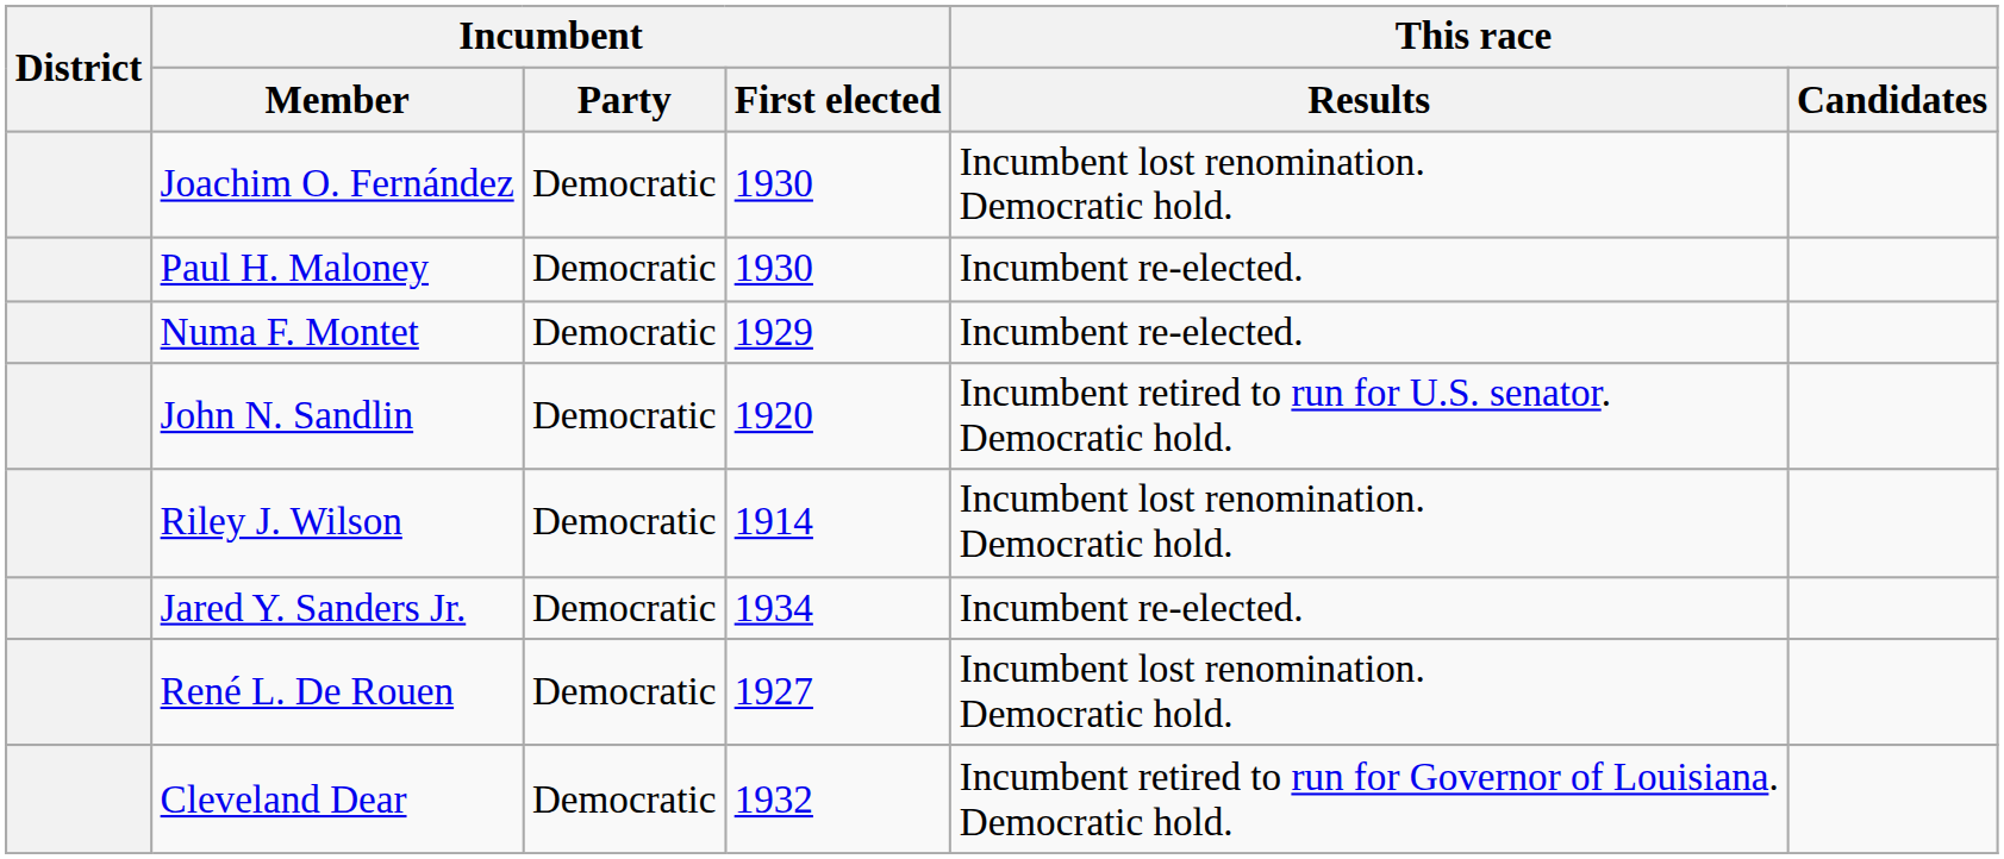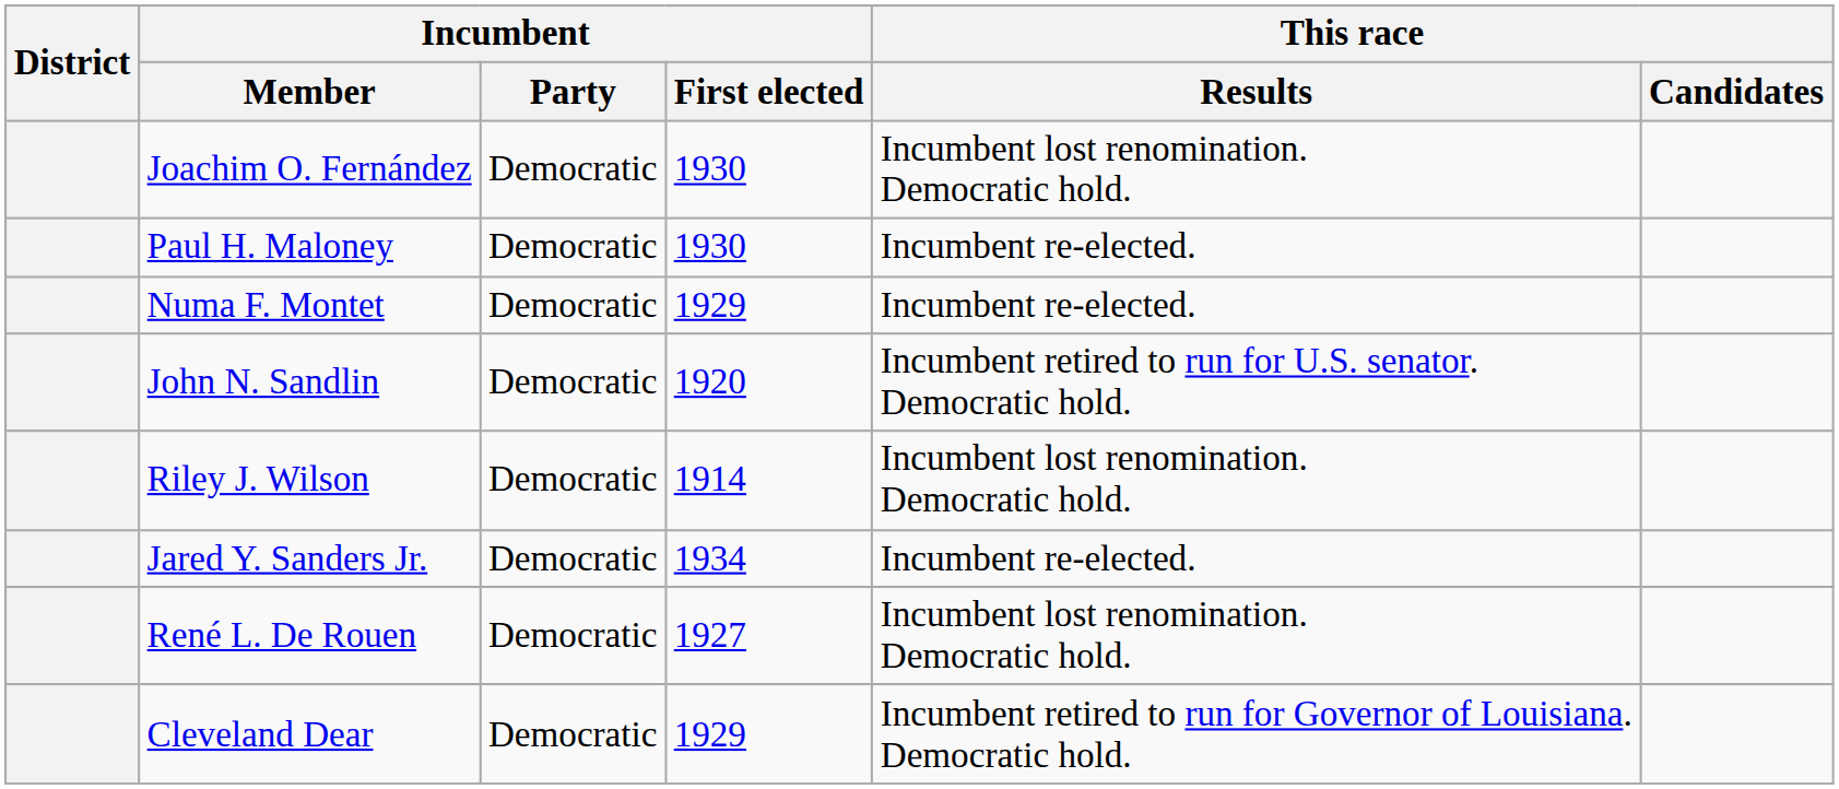Cleveland Dear | Incumbent / First elected: 1932 -> 1929
